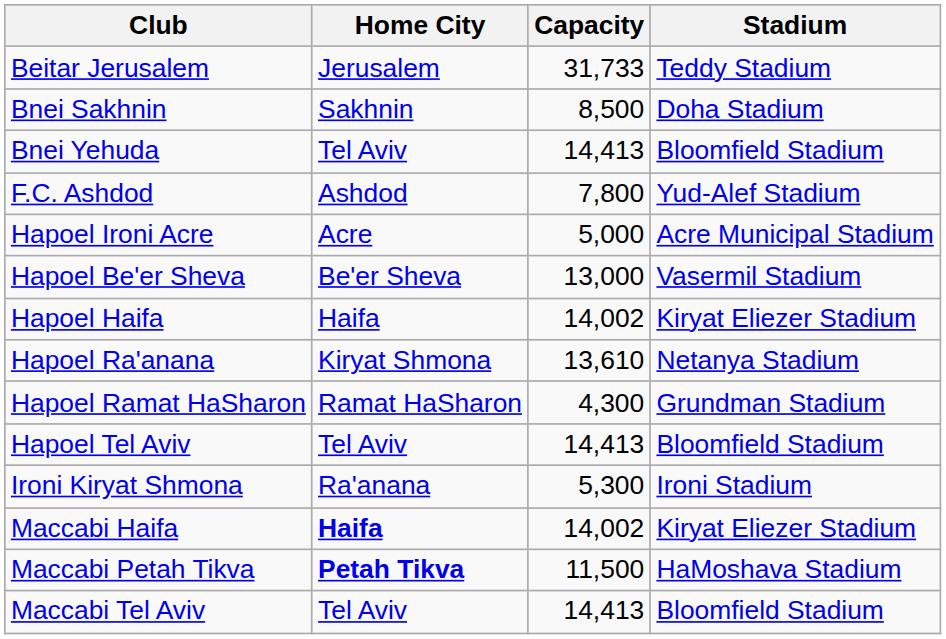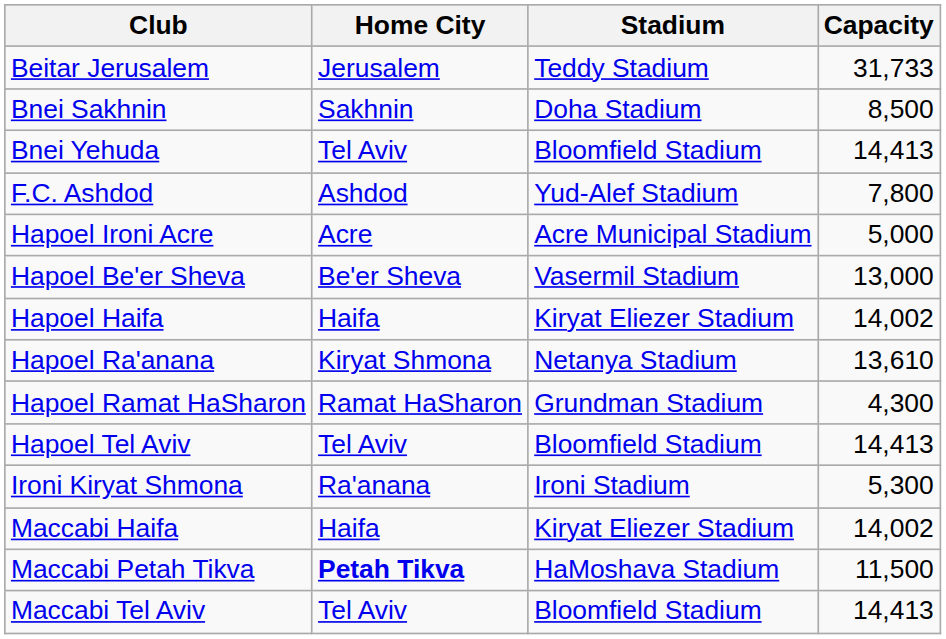columns swapped: Stadium <-> Capacity
Maccabi Haifa | Home City: bold -> normal
